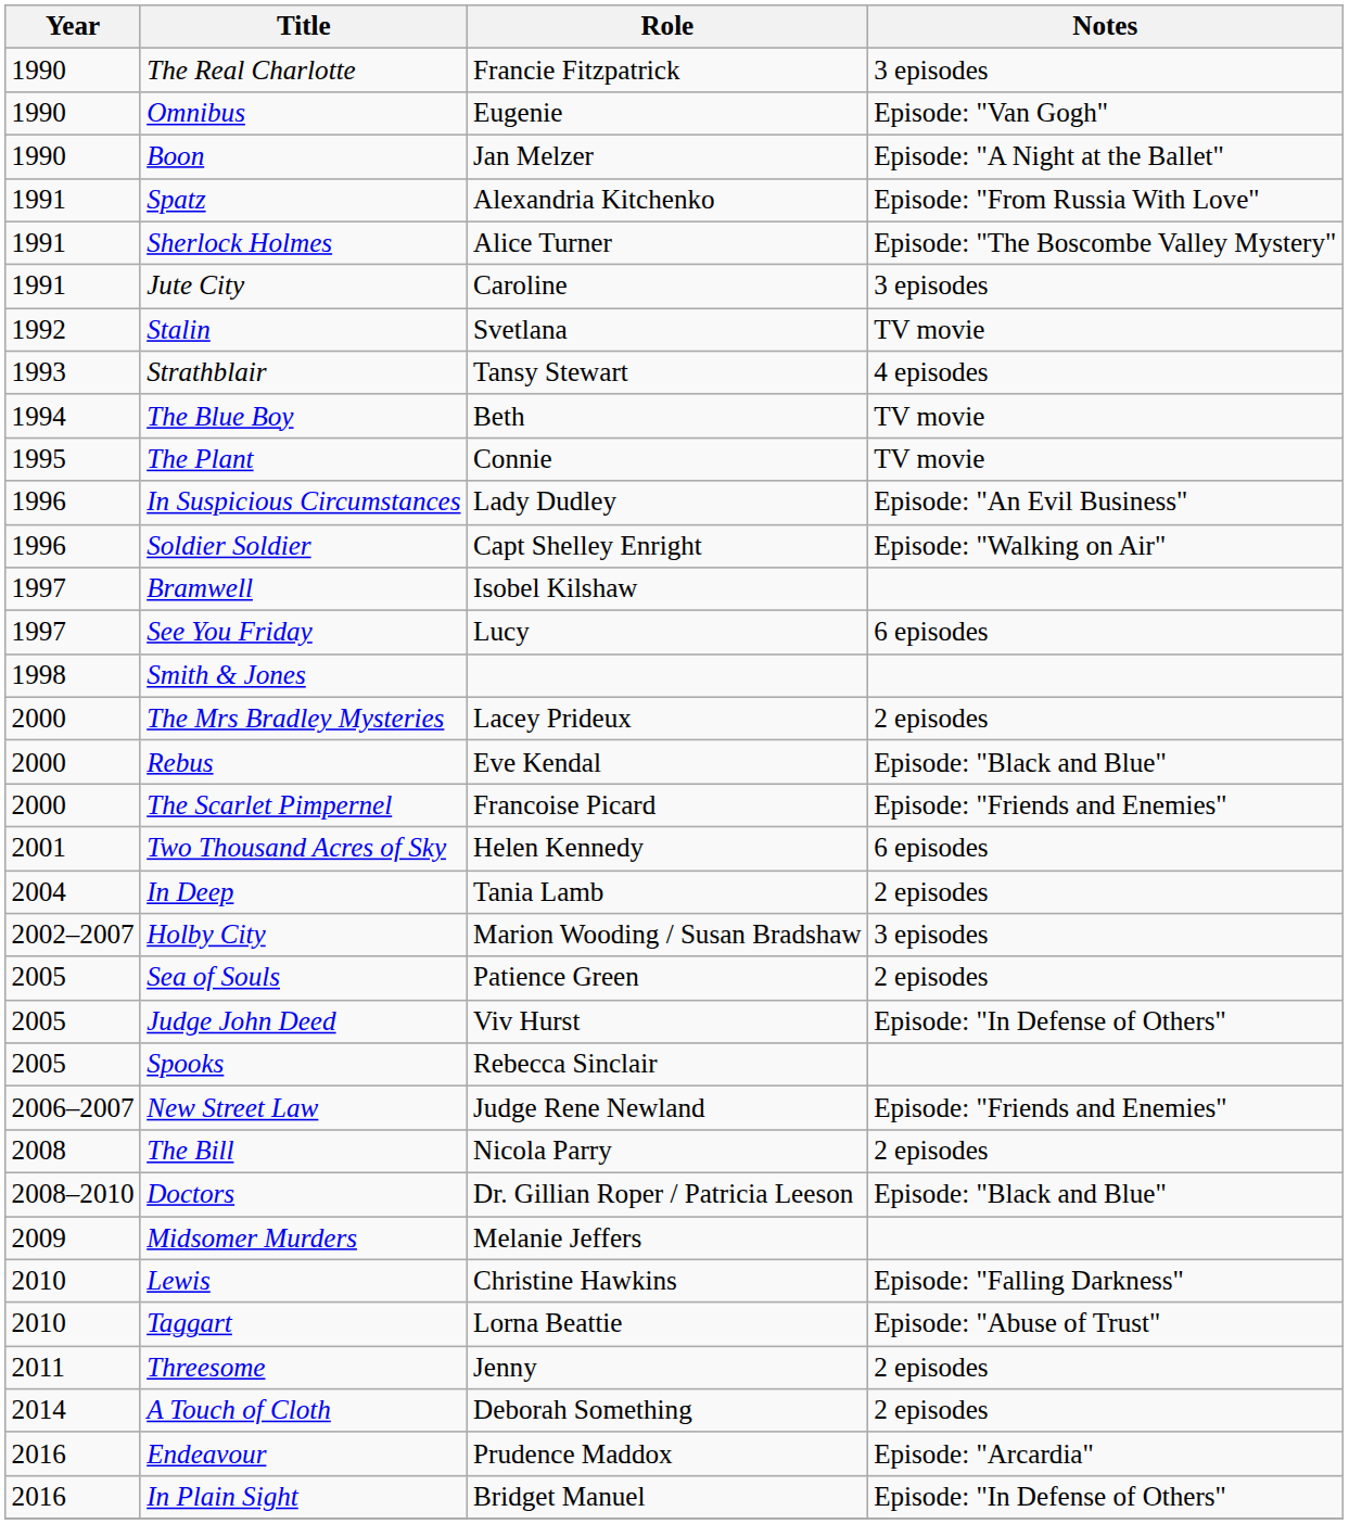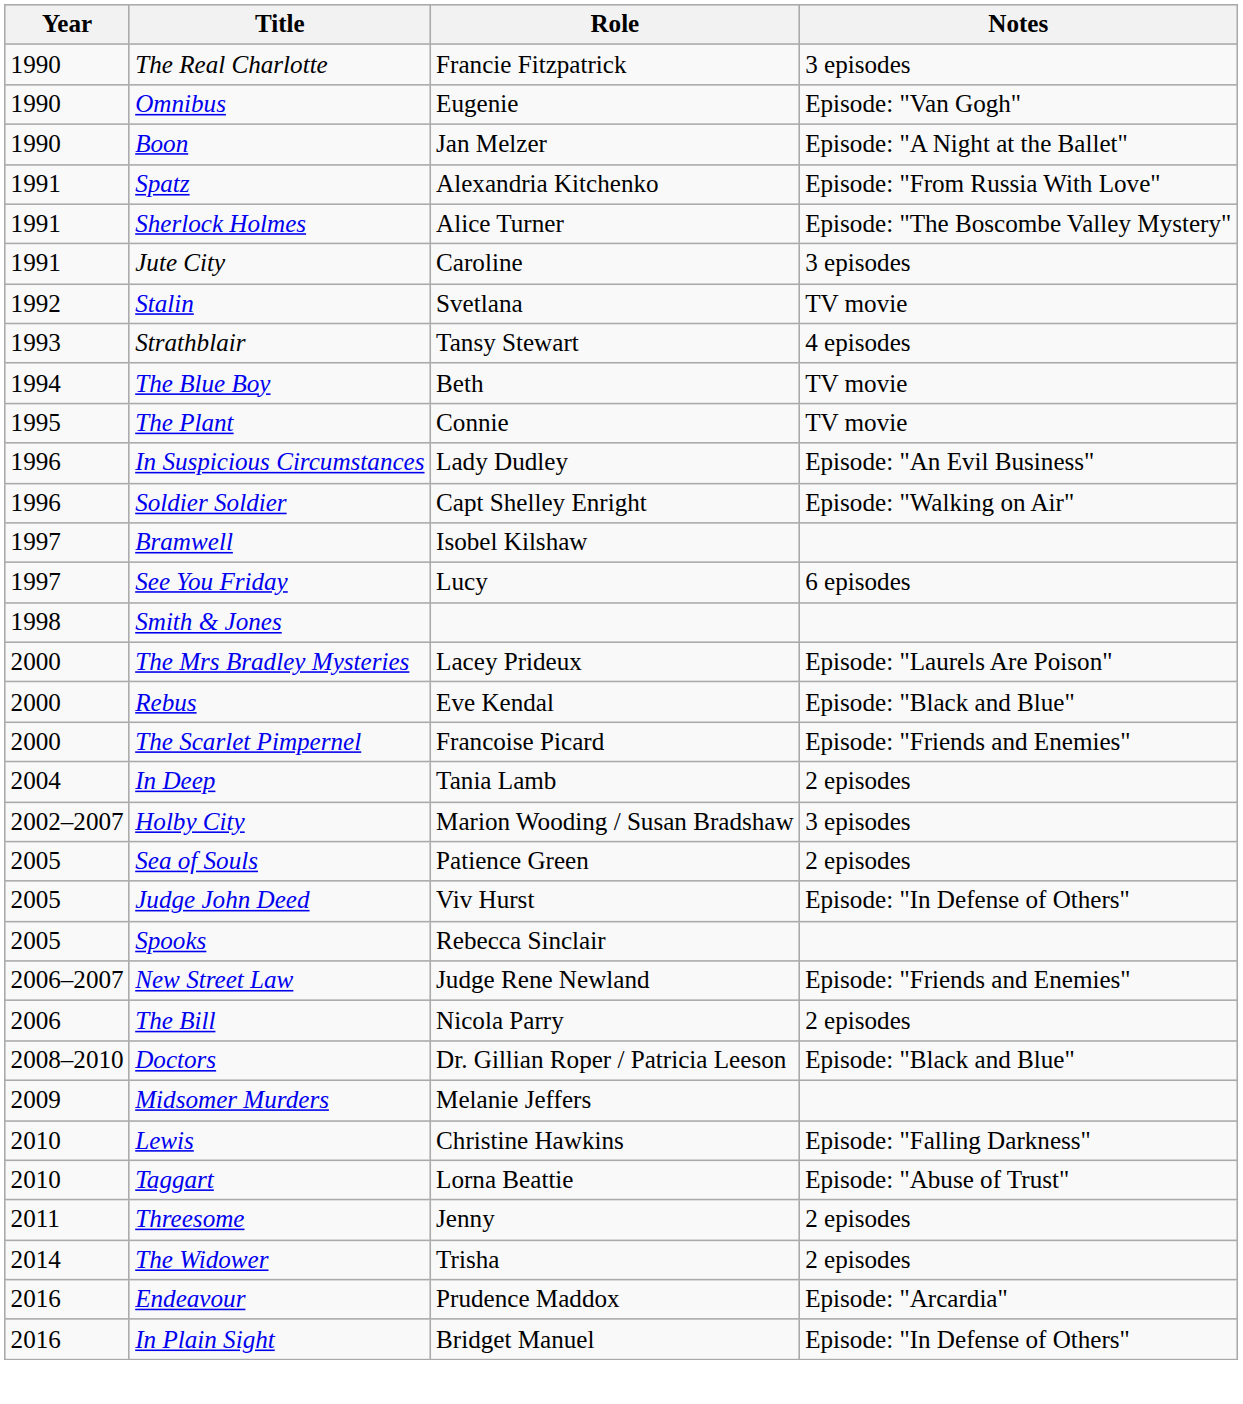The Mrs Bradley Mysteries | Notes: 2 episodes -> Episode: "Laurels Are Poison"
- row: 2001 | Two Thousand Acres of Sky | Helen Kennedy | 6 episodes
The Bill | Year: 2008 -> 2006
+ row: 2014 | The Widower | Trisha | 2 episodes
- row: 2014 | A Touch of Cloth | Deborah Something | 2 episodes
